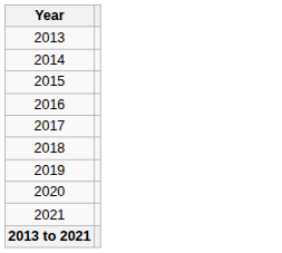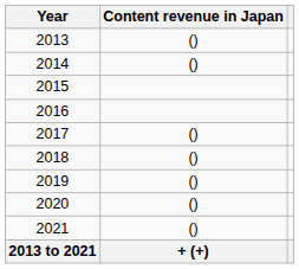+ column: Content revenue in Japan | () | () | () | () | () | () | () | + (+)
